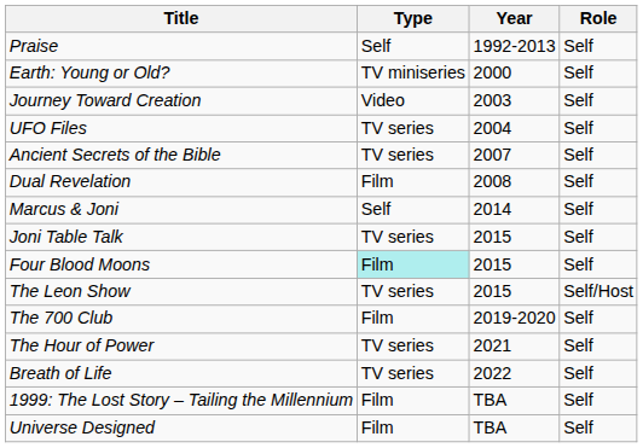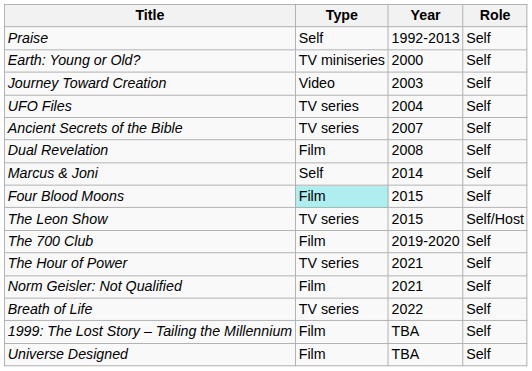- row: Joni Table Talk | TV series | 2015 | Self
+ row: Norm Geisler: Not Qualified | Film | 2021 | Self
